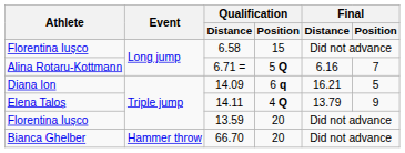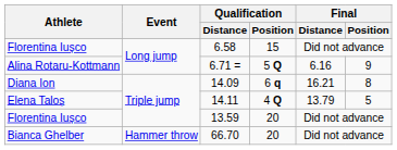6.71 = | Final / Position: 7 -> 9
14.09 | Final / Position: 5 -> 8
14.11 | Final / Position: 9 -> 5
